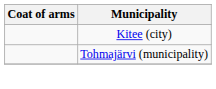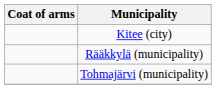+ row: Rääkkylä (municipality)
